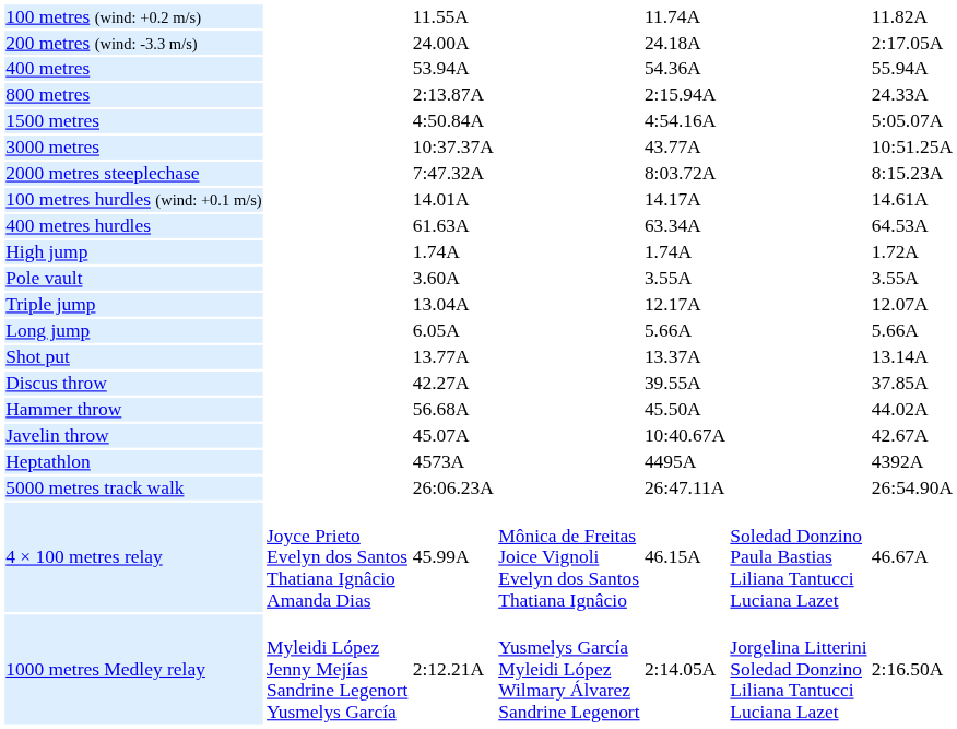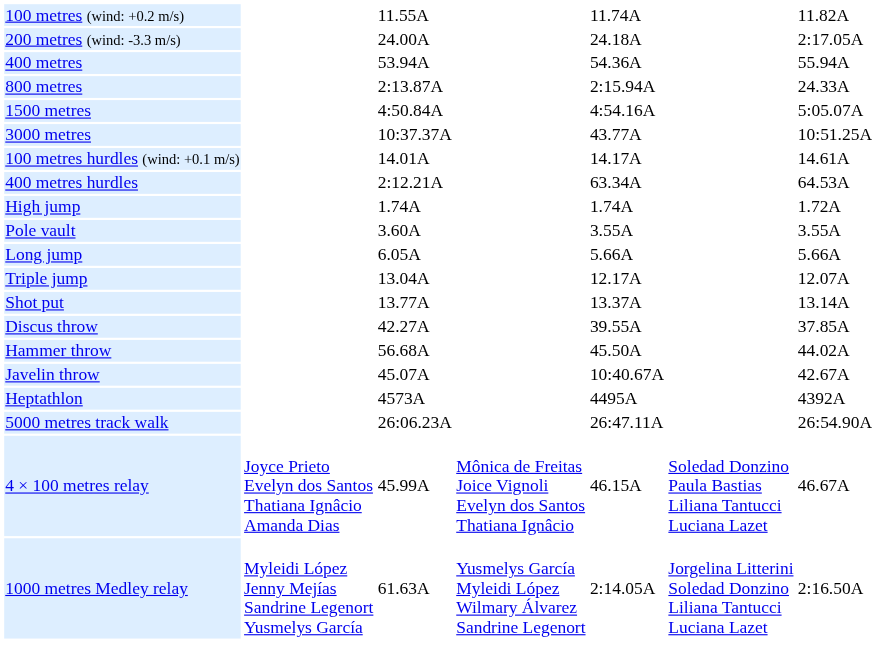- row: 2000 metres steeplechase | 7:47.32A | 8:03.72A | 8:15.23A
400 metres hurdles | column 3: 61.63A -> 2:12.21A
rows swapped: Long jump <-> Triple jump
1000 metres Medley relay | column 3: 2:12.21A -> 61.63A
